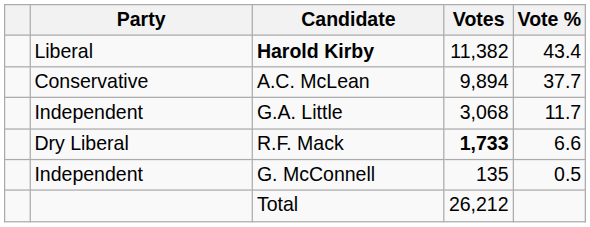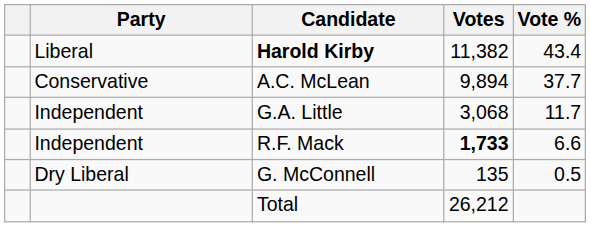R.F. Mack | Party: Dry Liberal -> Independent
G. McConnell | Party: Independent -> Dry Liberal
